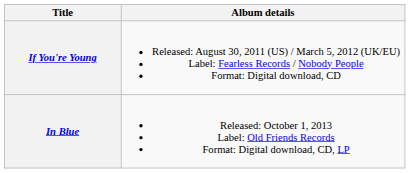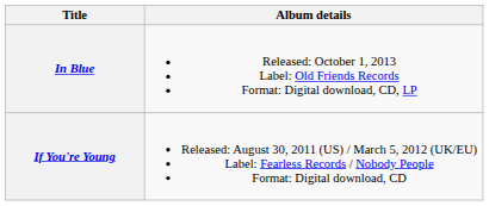rows swapped: If You're Young <-> In Blue
